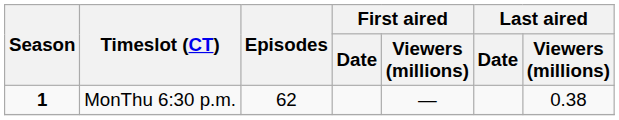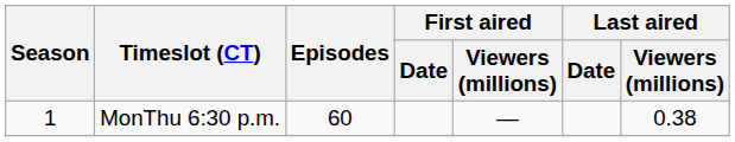MonThu 6:30 p.m. | Season: bold -> normal
MonThu 6:30 p.m. | Episodes: 62 -> 60
